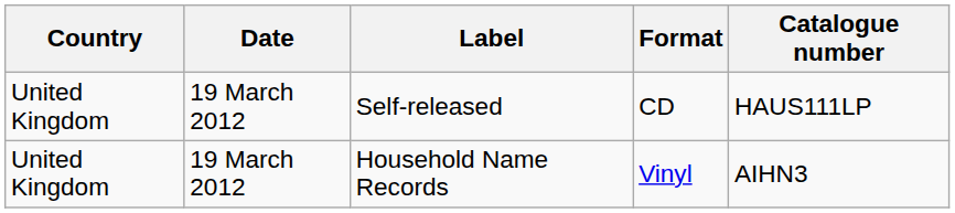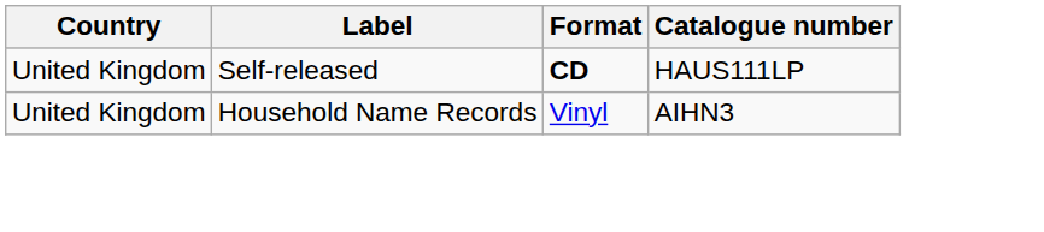- column: Date | 19 March 2012 | 19 March 2012
Self-released | Format: normal -> bold
